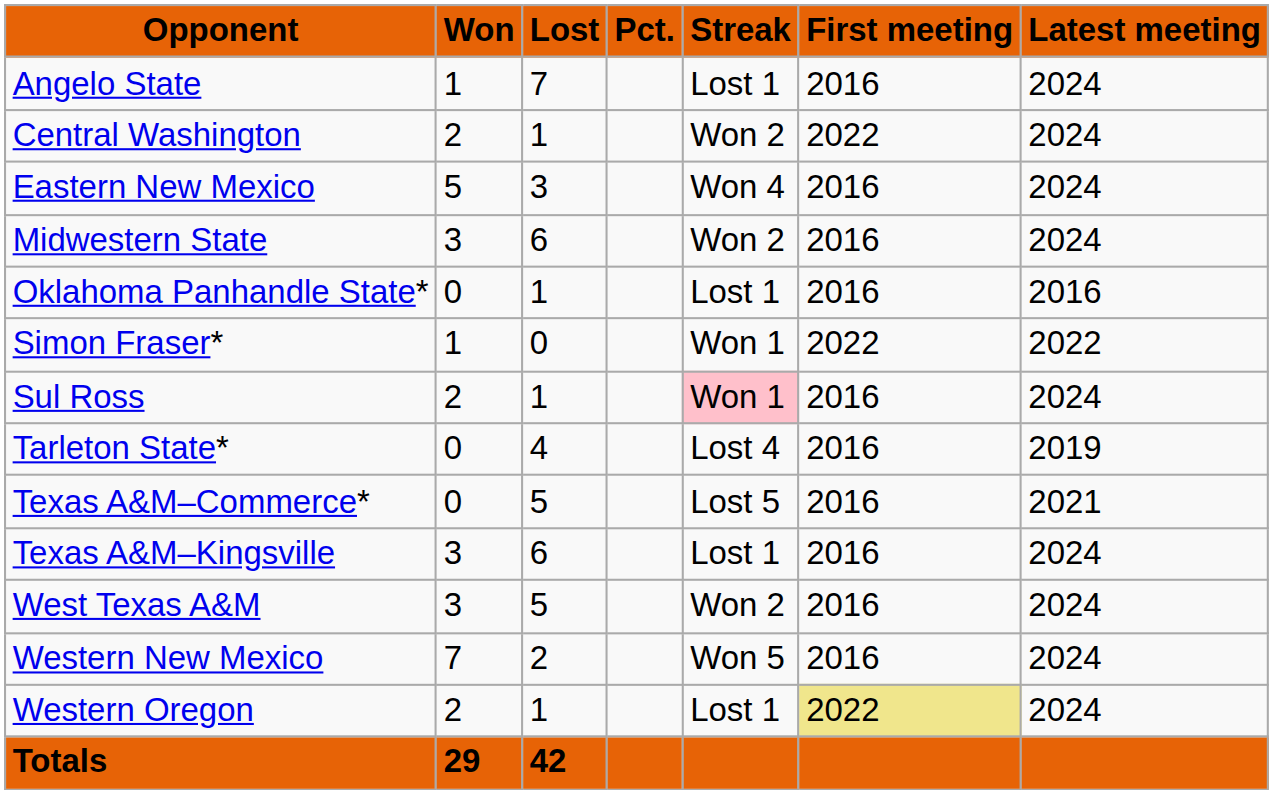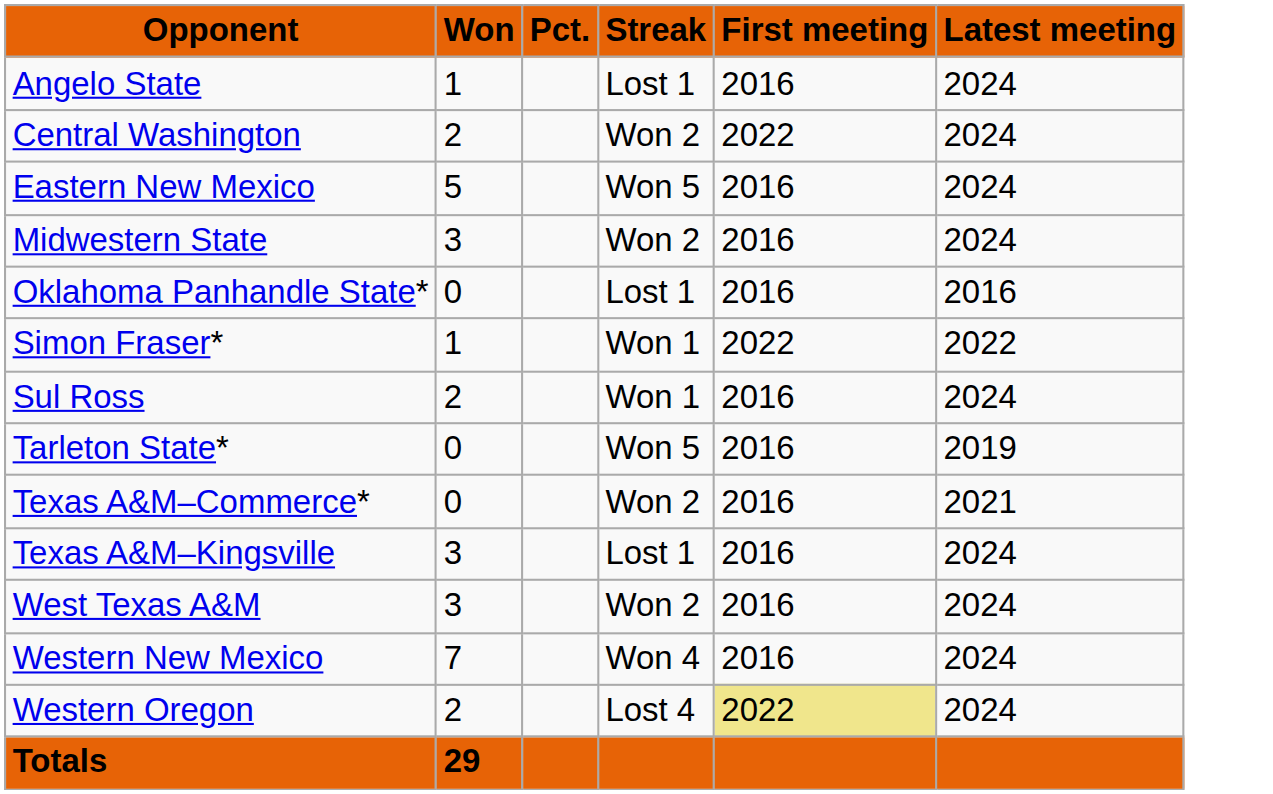- column: Lost | 7 | 1 | 3 | 6 | 1 | 0 | 1 | 4 | 5 | 6 | 5 | 2 | 1 | 42
Eastern New Mexico | Streak: Won 4 -> Won 5
Sul Ross | Streak: pink background -> no background
Tarleton State* | Streak: Lost 4 -> Won 5
Texas A&M–Commerce* | Streak: Lost 5 -> Won 2
Western New Mexico | Streak: Won 5 -> Won 4
Western Oregon | Streak: Lost 1 -> Lost 4
